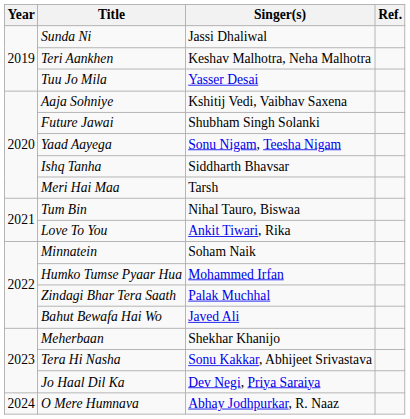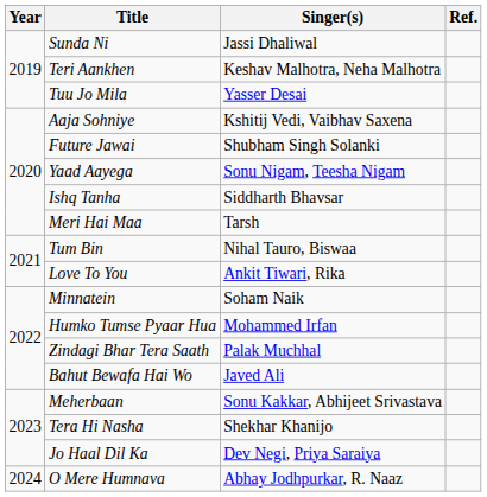Meherbaan | Singer(s): Shekhar Khanijo -> Sonu Kakkar, Abhijeet Srivastava
Tera Hi Nasha | Singer(s): Sonu Kakkar, Abhijeet Srivastava -> Shekhar Khanijo
